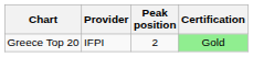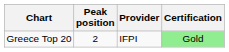columns swapped: Provider <-> Peak position
